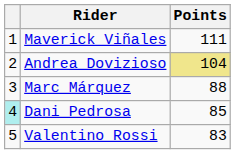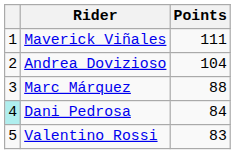Andrea Dovizioso | Points: khaki background -> no background
Dani Pedrosa | Points: 85 -> 84
